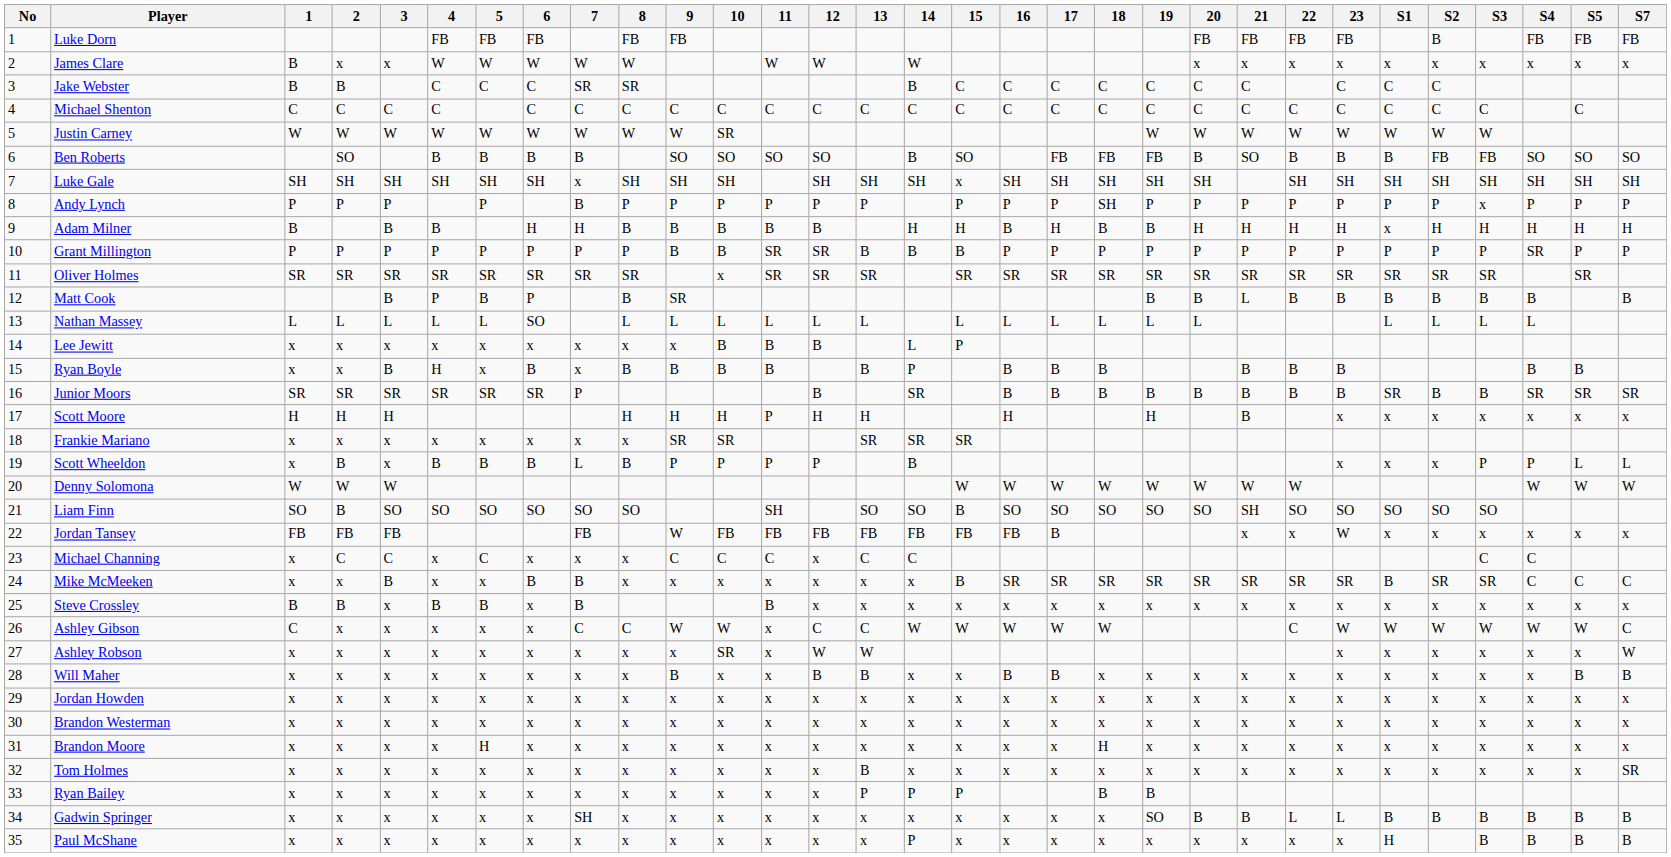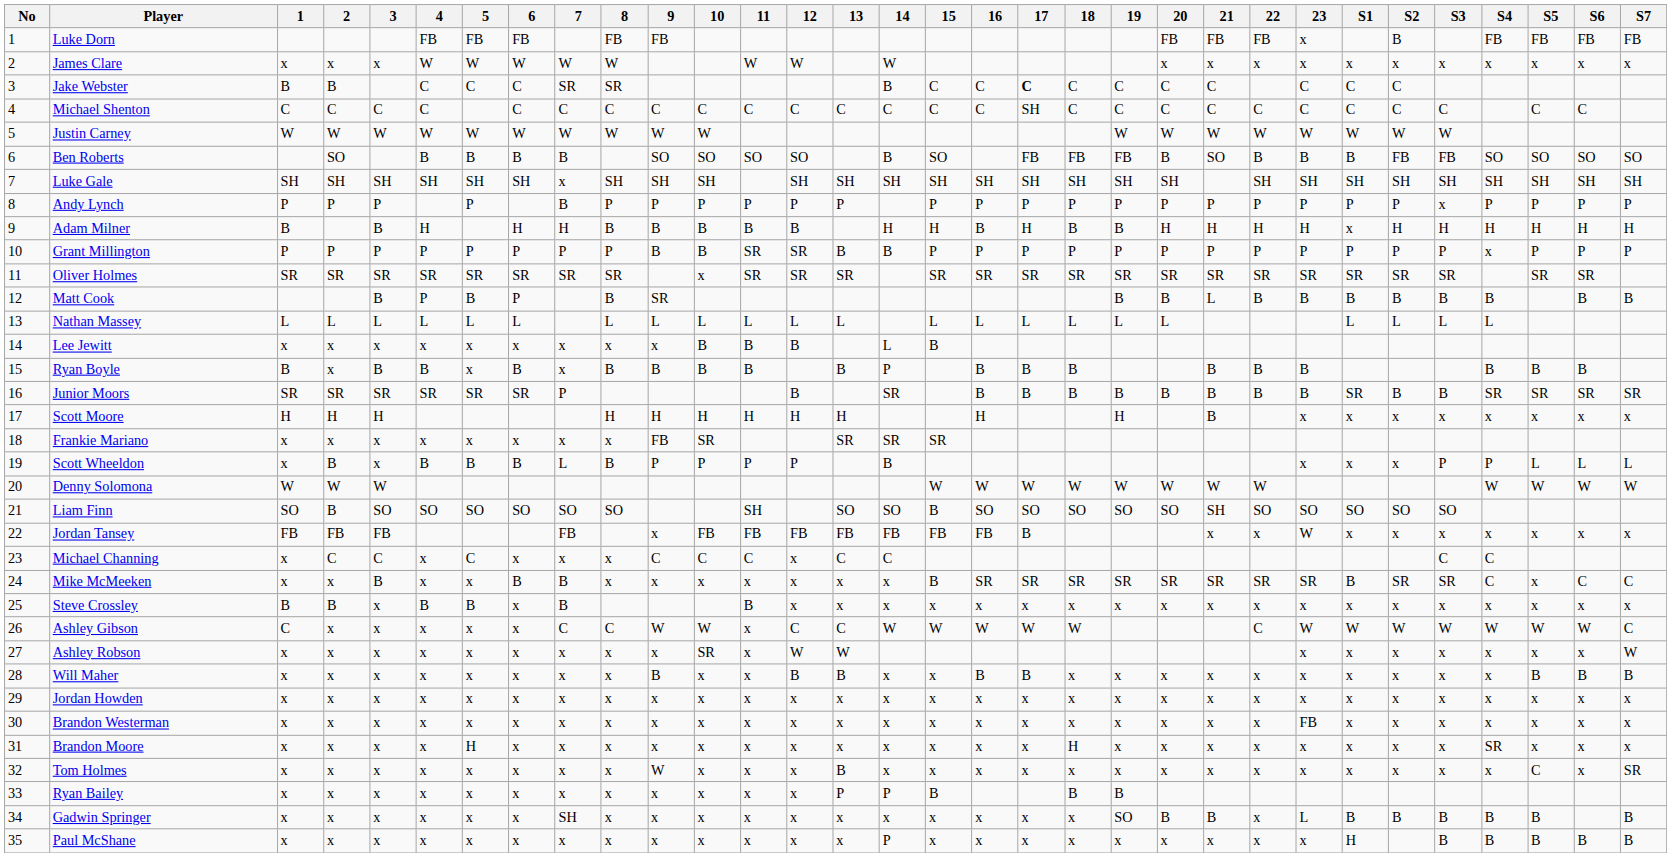+ column: S6 | FB | x | C | SO | SH | P | H | P | SR | B | B | SR | x | L | W | x | C | x | W | x | B | x | x | x | x | B
Luke Dorn | 23: FB -> x
James Clare | 1: B -> x
Jake Webster | 17: normal -> bold
Michael Shenton | 17: C -> SH
Justin Carney | 10: SR -> W
Luke Gale | 15: x -> SH
Andy Lynch | 18: SH -> P
Adam Milner | 4: B -> H
Grant Millington | 15: B -> P
Grant Millington | S4: SR -> x
Nathan Massey | 6: SO -> L
Lee Jewitt | 15: P -> B
Ryan Boyle | 1: x -> B
Ryan Boyle | 4: H -> B
Scott Moore | 11: P -> H
Frankie Mariano | 9: SR -> FB
Jordan Tansey | 9: W -> x
Mike McMeeken | S5: C -> x
Brandon Westerman | 23: x -> FB
Brandon Moore | S4: x -> SR
Tom Holmes | 9: x -> W
Tom Holmes | S5: x -> C
Ryan Bailey | 15: P -> B
Gadwin Springer | 22: L -> x
